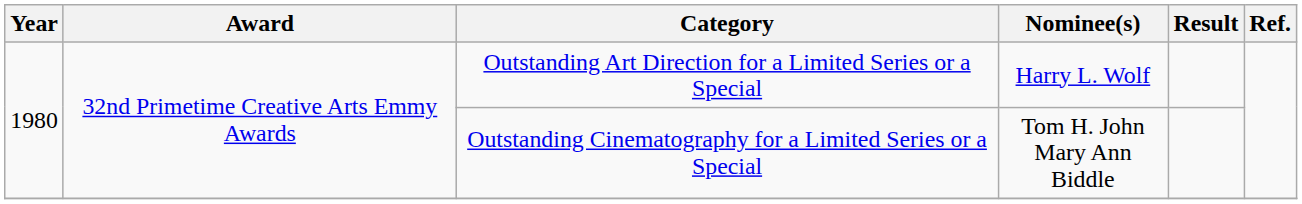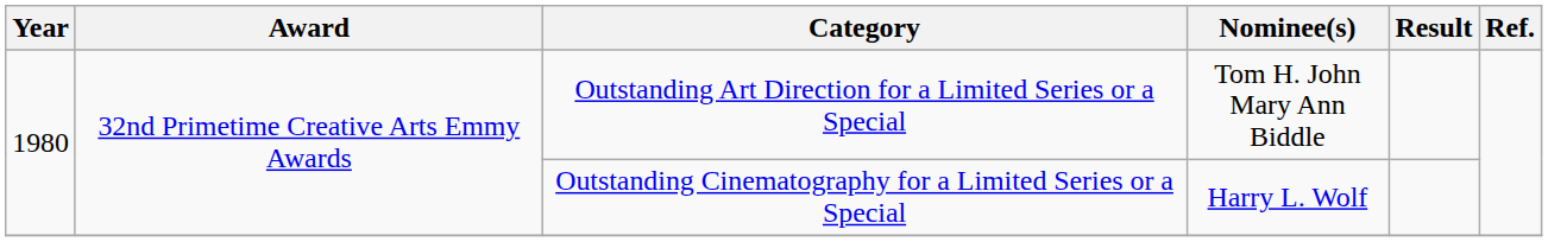Outstanding Art Direction for a Limited Series or a Special | Nominee(s): Harry L. Wolf -> Tom H. John Mary Ann Biddle
Outstanding Cinematography for a Limited Series or a Special | Nominee(s): Tom H. John Mary Ann Biddle -> Harry L. Wolf
